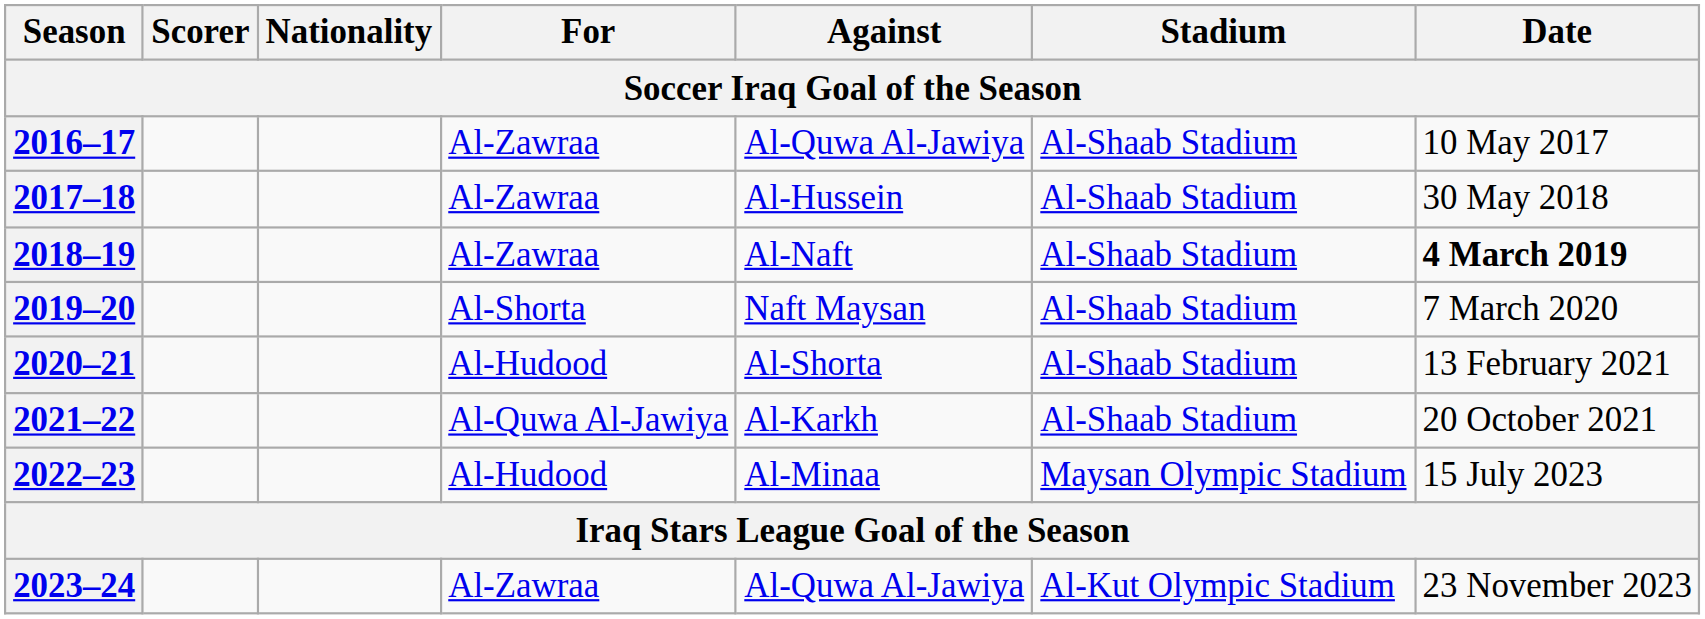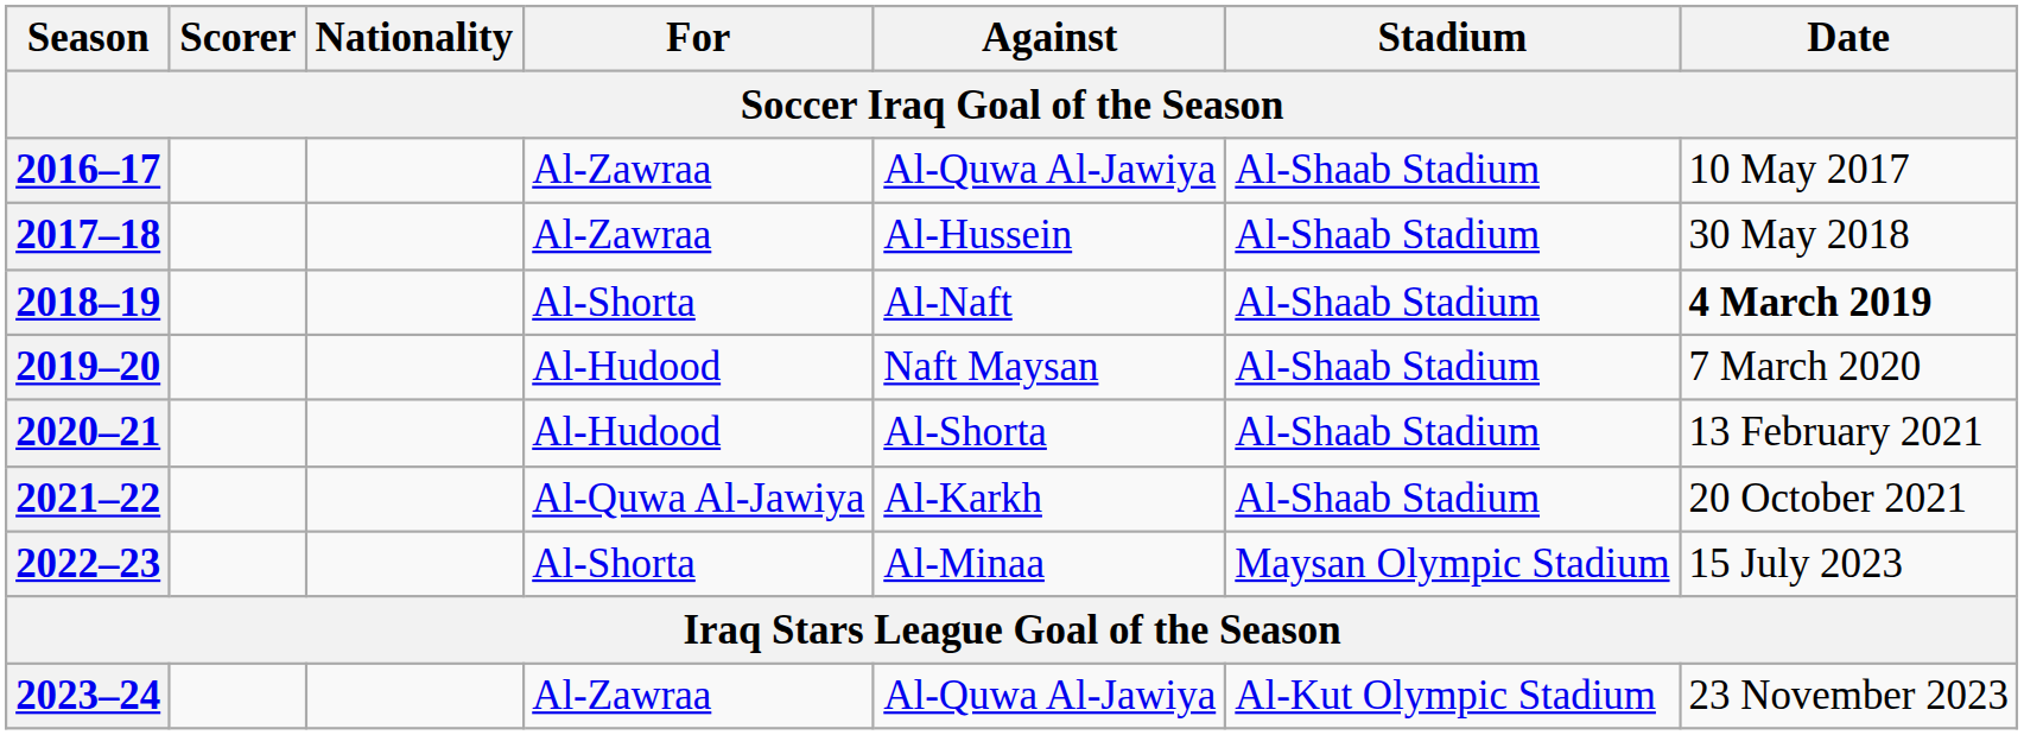2018–19 | For: Al-Zawraa -> Al-Shorta
2019–20 | For: Al-Shorta -> Al-Hudood
2022–23 | For: Al-Hudood -> Al-Shorta
